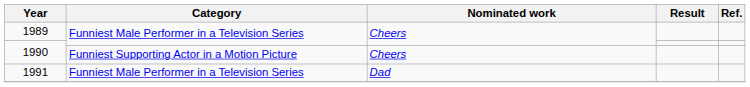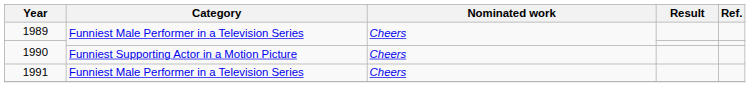1991 | Nominated work: Dad -> Cheers
